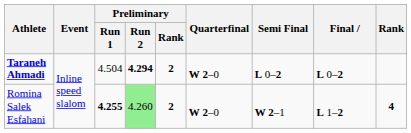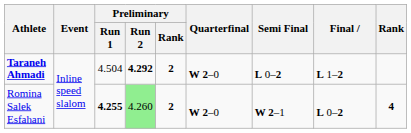Taraneh Ahmadi | Preliminary / Run 2: 4.294 -> 4.292
Taraneh Ahmadi | Final: L 0–2 -> L 1–2
Romina Salek Esfahani | Final: L 1–2 -> L 0–2
